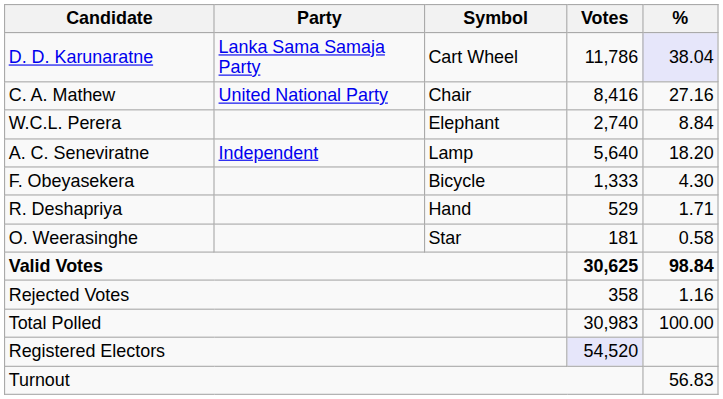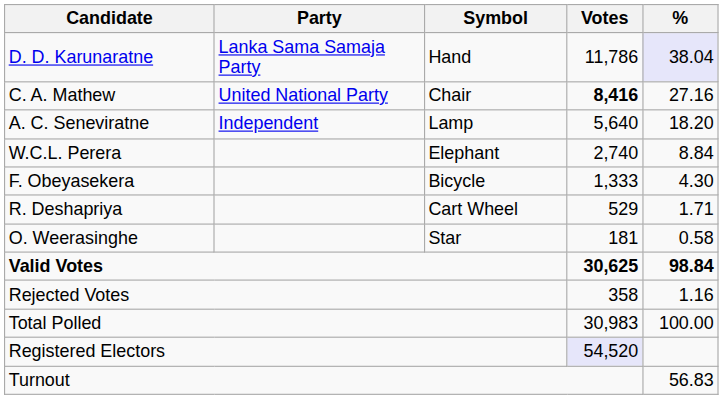D. D. Karunaratne | Symbol: Cart Wheel -> Hand
C. A. Mathew | Votes: normal -> bold
rows swapped: A. C. Seneviratne <-> W.C.L. Perera
R. Deshapriya | Symbol: Hand -> Cart Wheel
